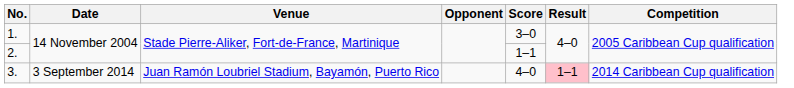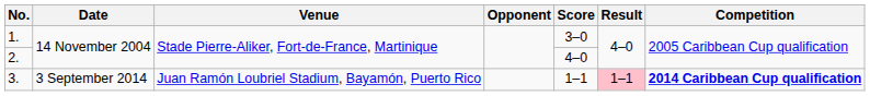2. | Score: 1–1 -> 4–0
3. | Score: 4–0 -> 1–1
3. | Competition: normal -> bold
